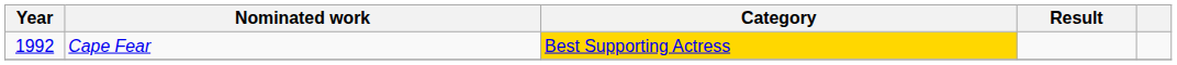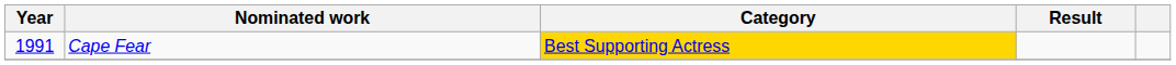Cape Fear | Year: 1992 -> 1991
